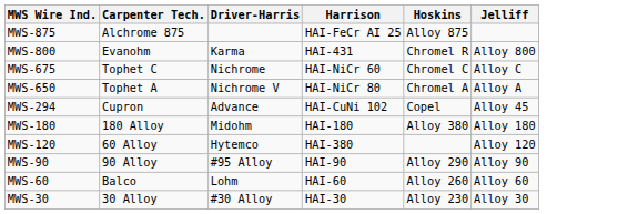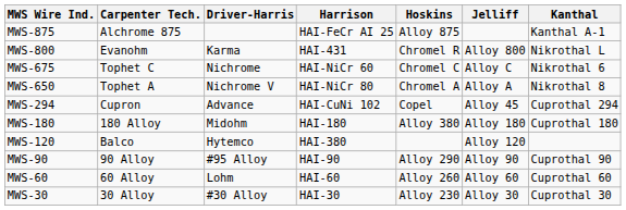+ column: Kanthal | Kanthal A-1 | Nikrothal L | Nikrothal 6 | Nikrothal 8 | Cuprothal 294 | Cuprothal 180 | Cuprothal 90 | Cuprothal 60 | Cuprothal 30
MWS-120 | Carpenter Tech.: 60 Alloy -> Balco
MWS-60 | Carpenter Tech.: Balco -> 60 Alloy
